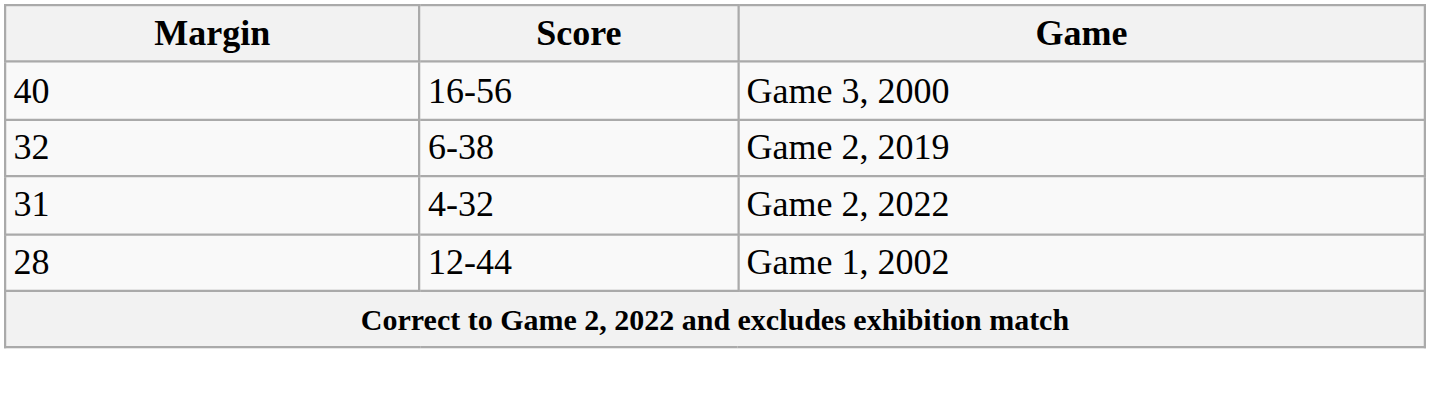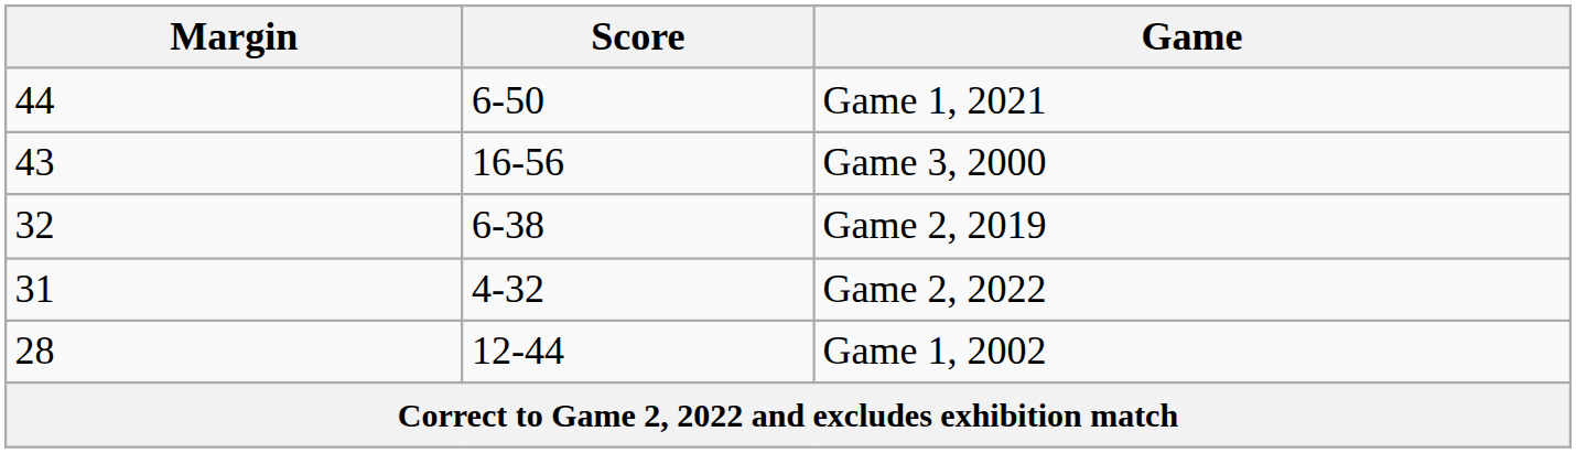+ row: 44 | 6-50 | Game 1, 2021
Game 3, 2000 | Margin: 40 -> 43
